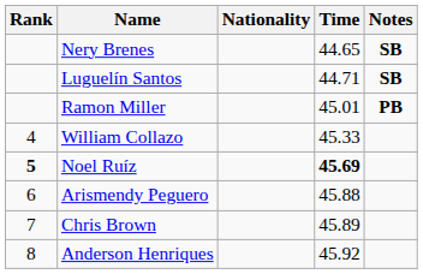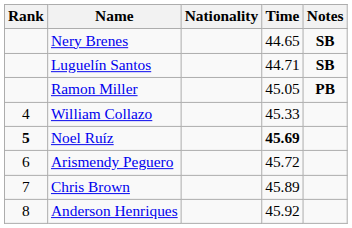Ramon Miller | Time: 45.01 -> 45.05
Arismendy Peguero | Time: 45.88 -> 45.72
